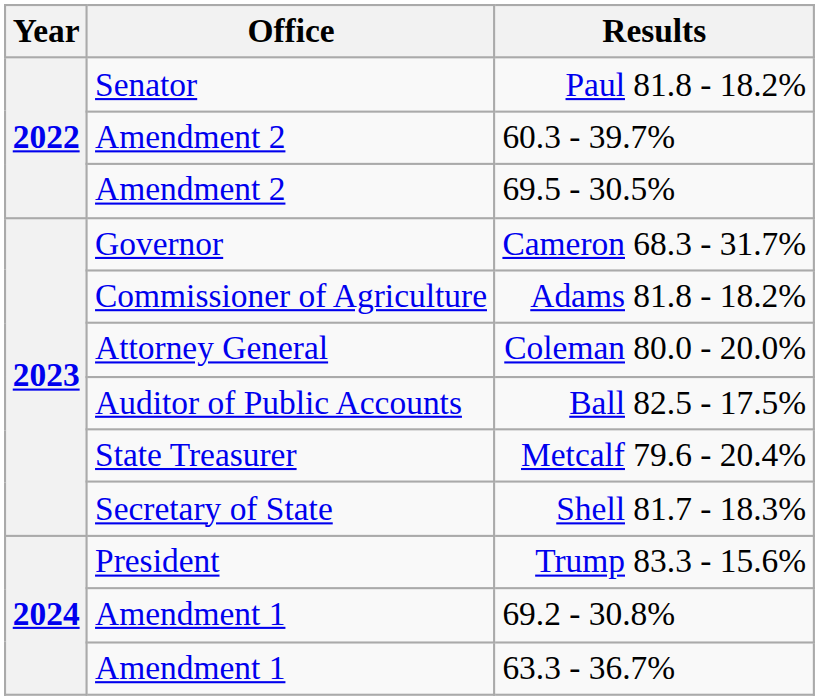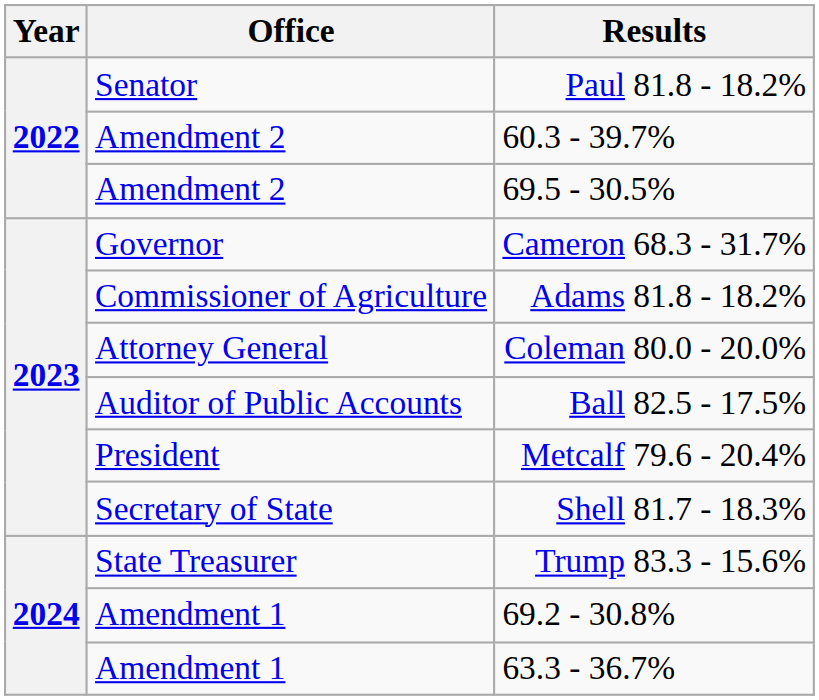Metcalf 79.6 - 20.4% | Office: State Treasurer -> President
Trump 83.3 - 15.6% | Office: President -> State Treasurer
